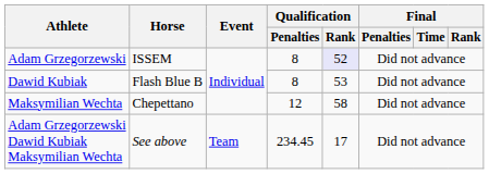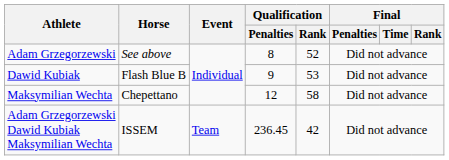Adam Grzegorzewski | Horse: ISSEM -> See above
Adam Grzegorzewski | Qualification / Rank: lavender background -> no background
Dawid Kubiak | Qualification / Penalties: 8 -> 9
Adam Grzegorzewski Dawid Kubiak Maksymilian Wechta | Horse: See above -> ISSEM
Adam Grzegorzewski Dawid Kubiak Maksymilian Wechta | Qualification / Penalties: 234.45 -> 236.45
Adam Grzegorzewski Dawid Kubiak Maksymilian Wechta | Qualification / Rank: 17 -> 42
